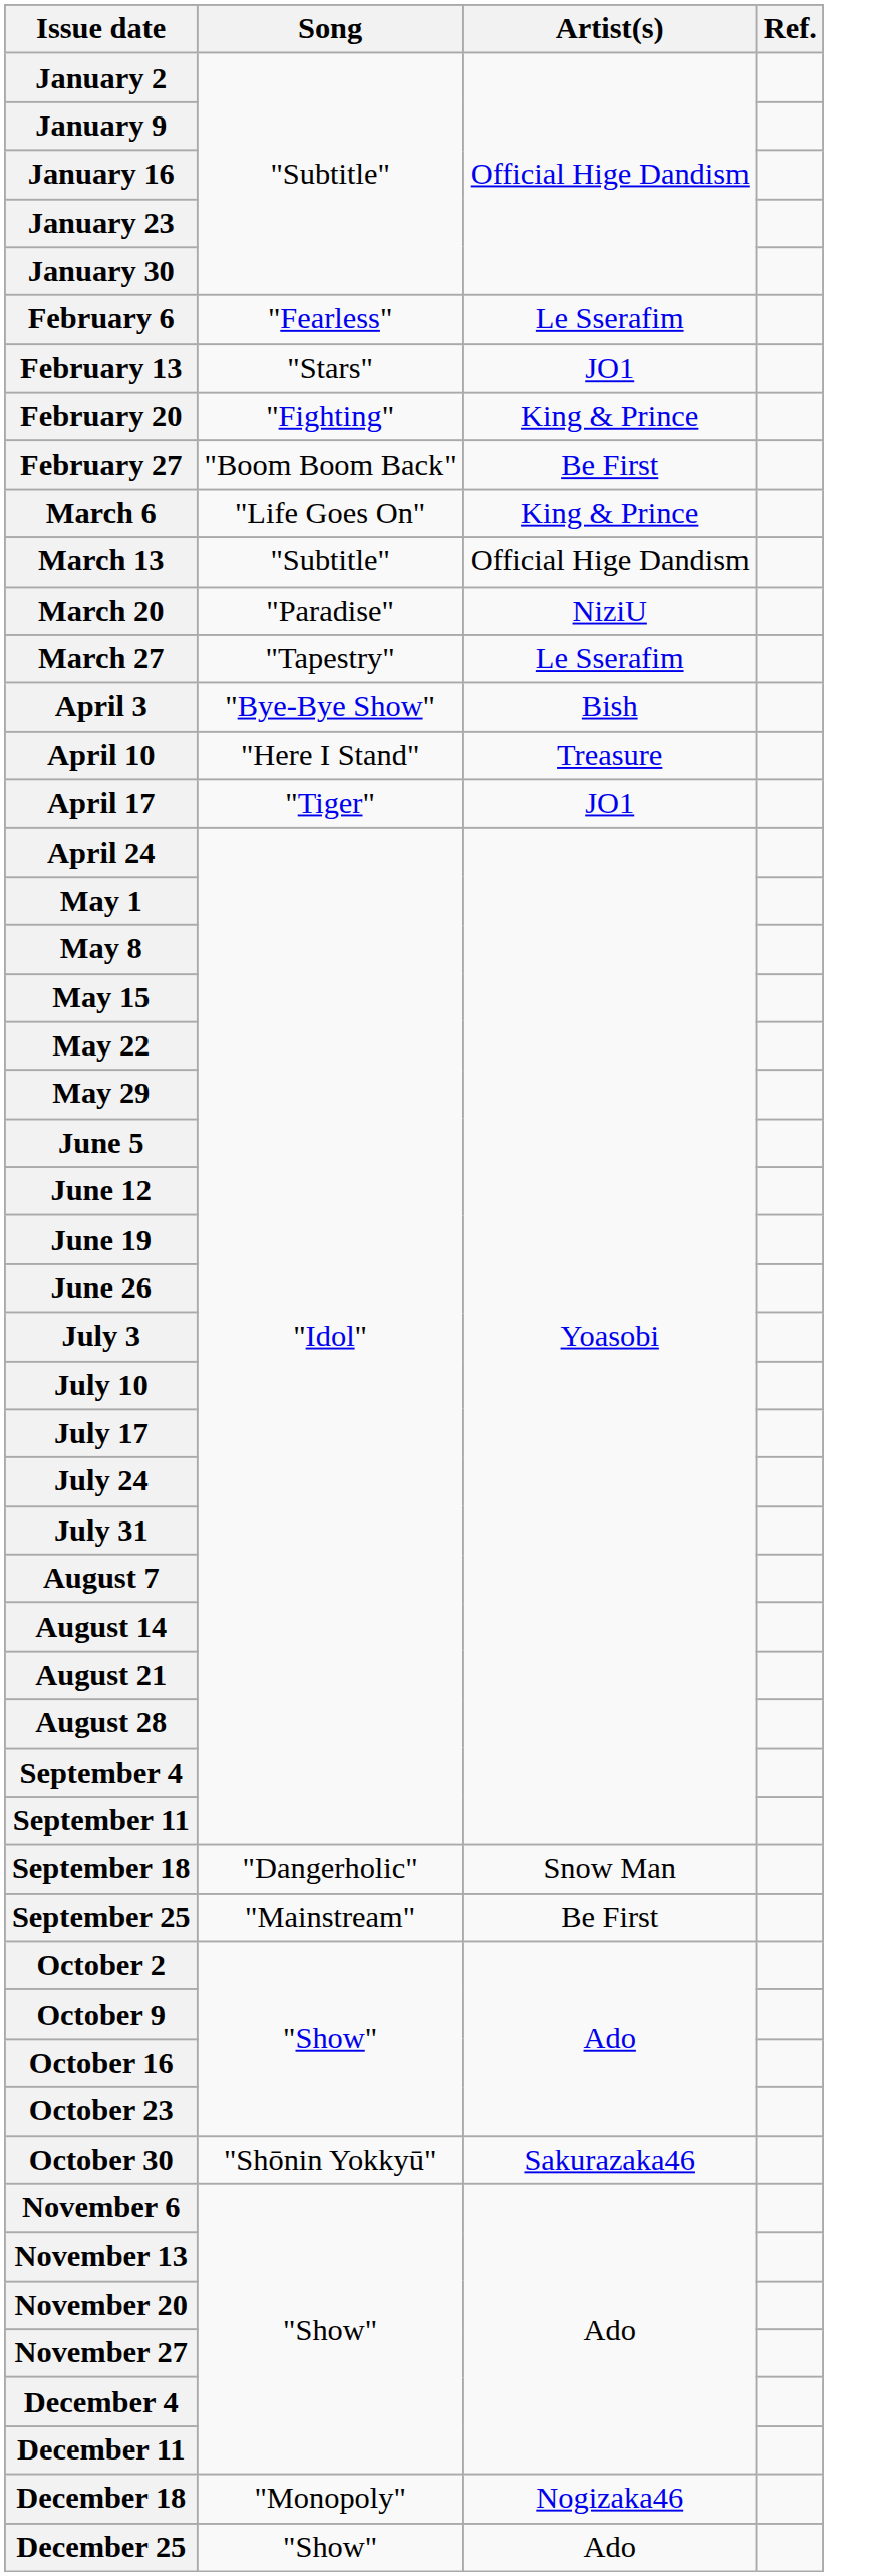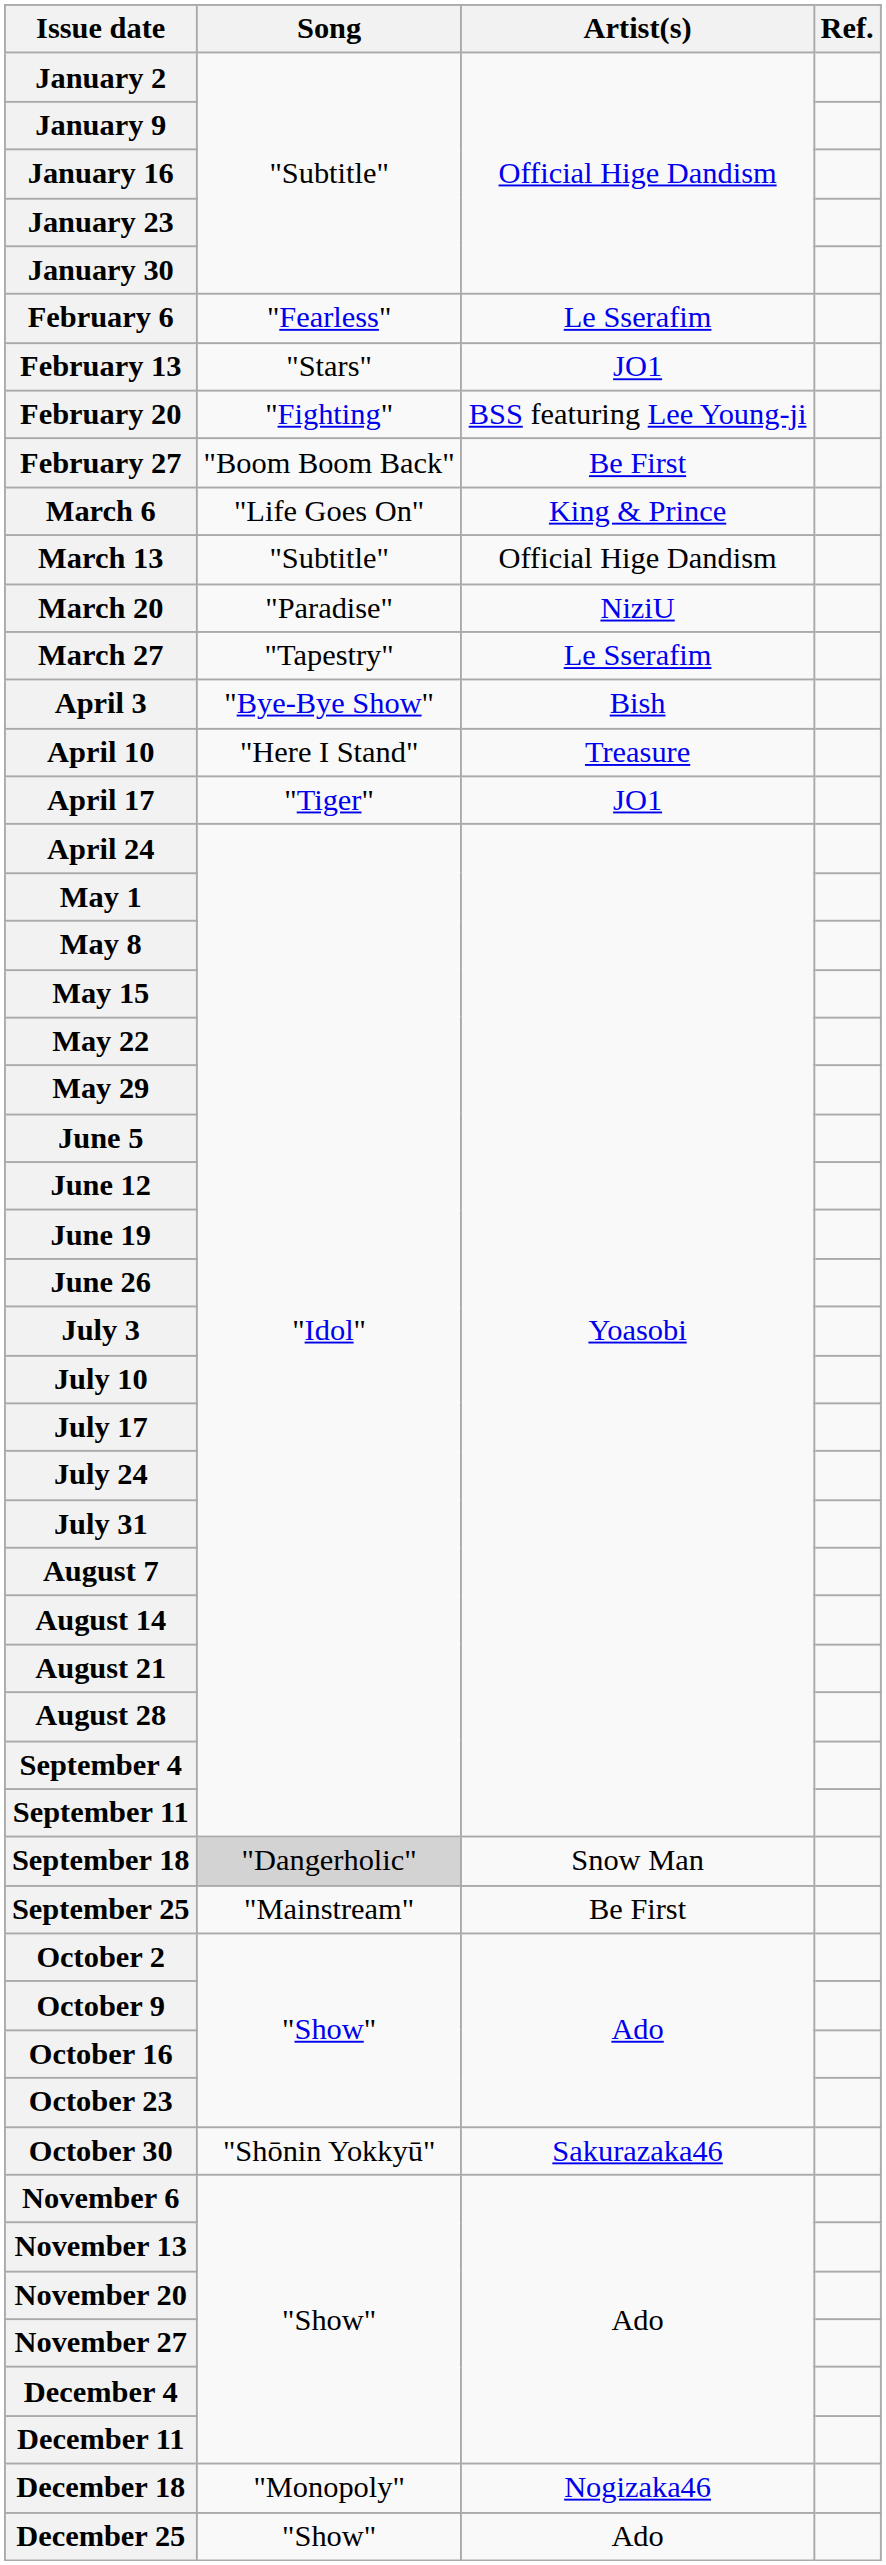February 20 | Artist(s): King & Prince -> BSS featuring Lee Young-ji
September 18 | Song: no background -> lightgrey background
